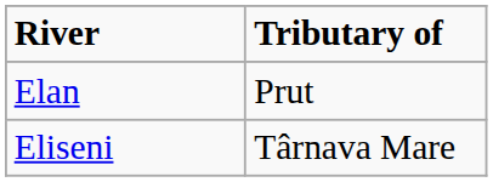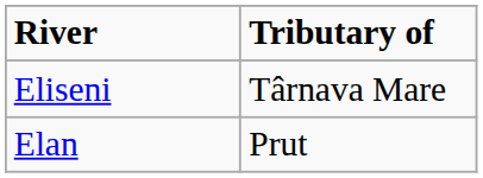rows swapped: Elan <-> Eliseni
